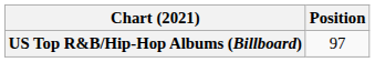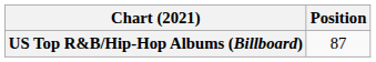US Top R&B/Hip-Hop Albums (Billboard) | Position: 97 -> 87
